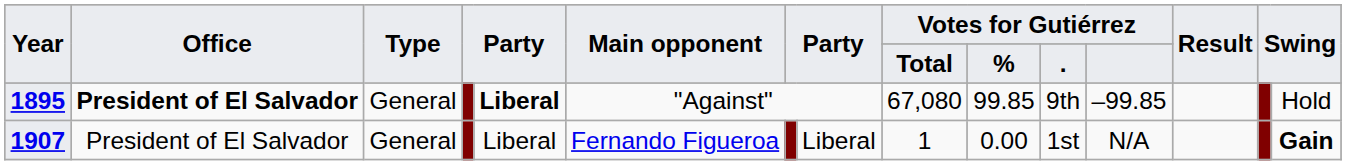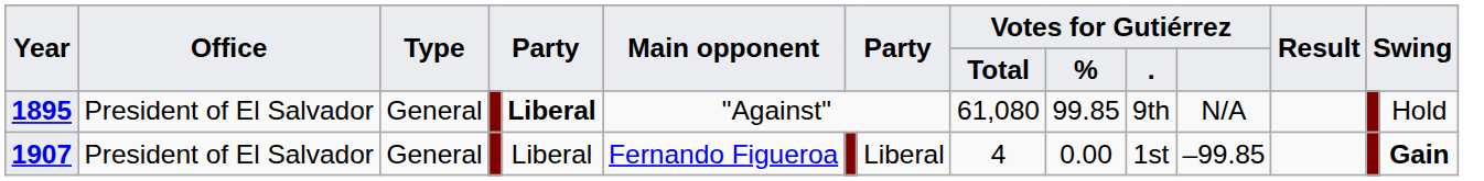1895 | Office: bold -> normal
1895 | Votes for Gutiérrez / Total: 67,080 -> 61,080
1895 | Votes for Gutiérrez: –99.85 -> N/A
1907 | Votes for Gutiérrez / Total: 1 -> 4
1907 | Votes for Gutiérrez: N/A -> –99.85
